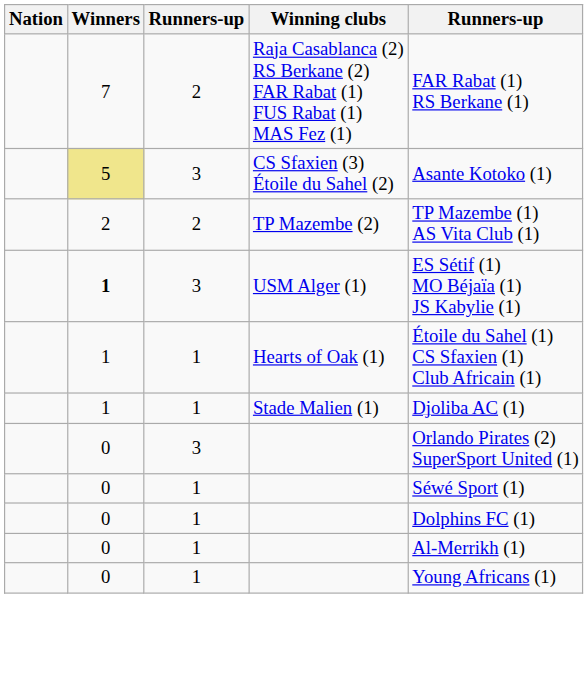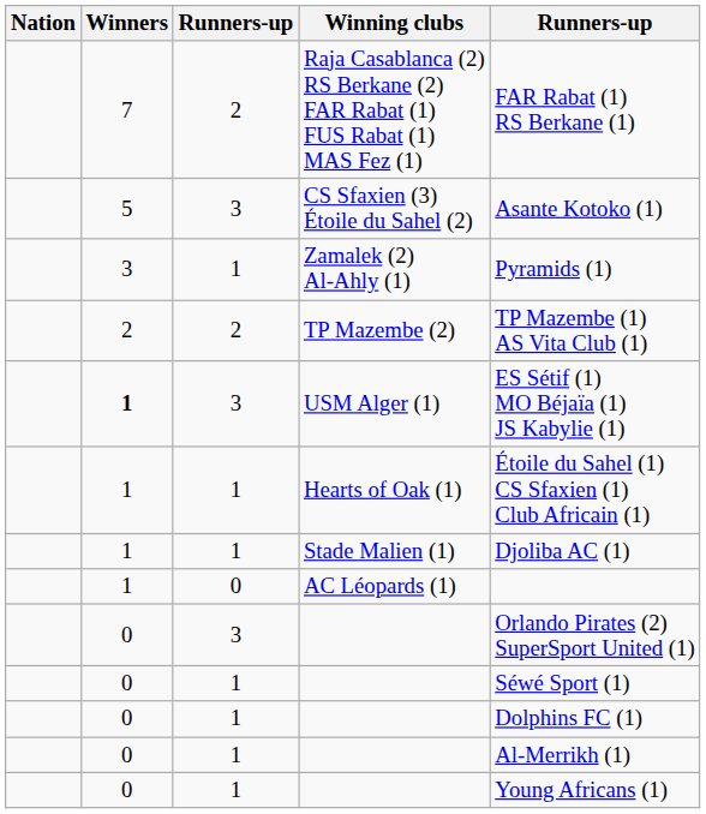CS Sfaxien (3) Étoile du Sahel (2) | Winners: khaki background -> no background
+ row: 3 | 1 | Zamalek (2) Al-Ahly (1) | Pyramids (1)
+ row: 1 | 0 | AC Léopards (1)
